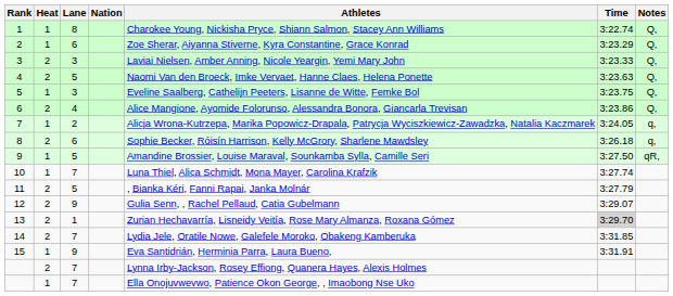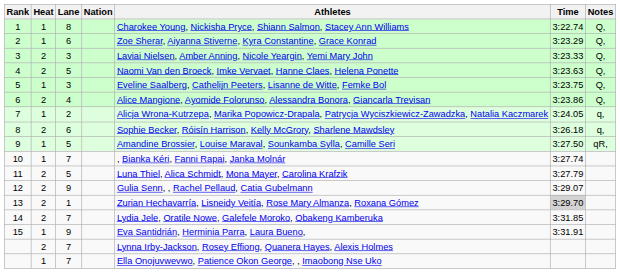10 | Athletes: Luna Thiel, Alica Schmidt, Mona Mayer, Carolina Krafzik -> , Bianka Kéri, Fanni Rapai, Janka Molnár
11 | Athletes: , Bianka Kéri, Fanni Rapai, Janka Molnár -> Luna Thiel, Alica Schmidt, Mona Mayer, Carolina Krafzik
